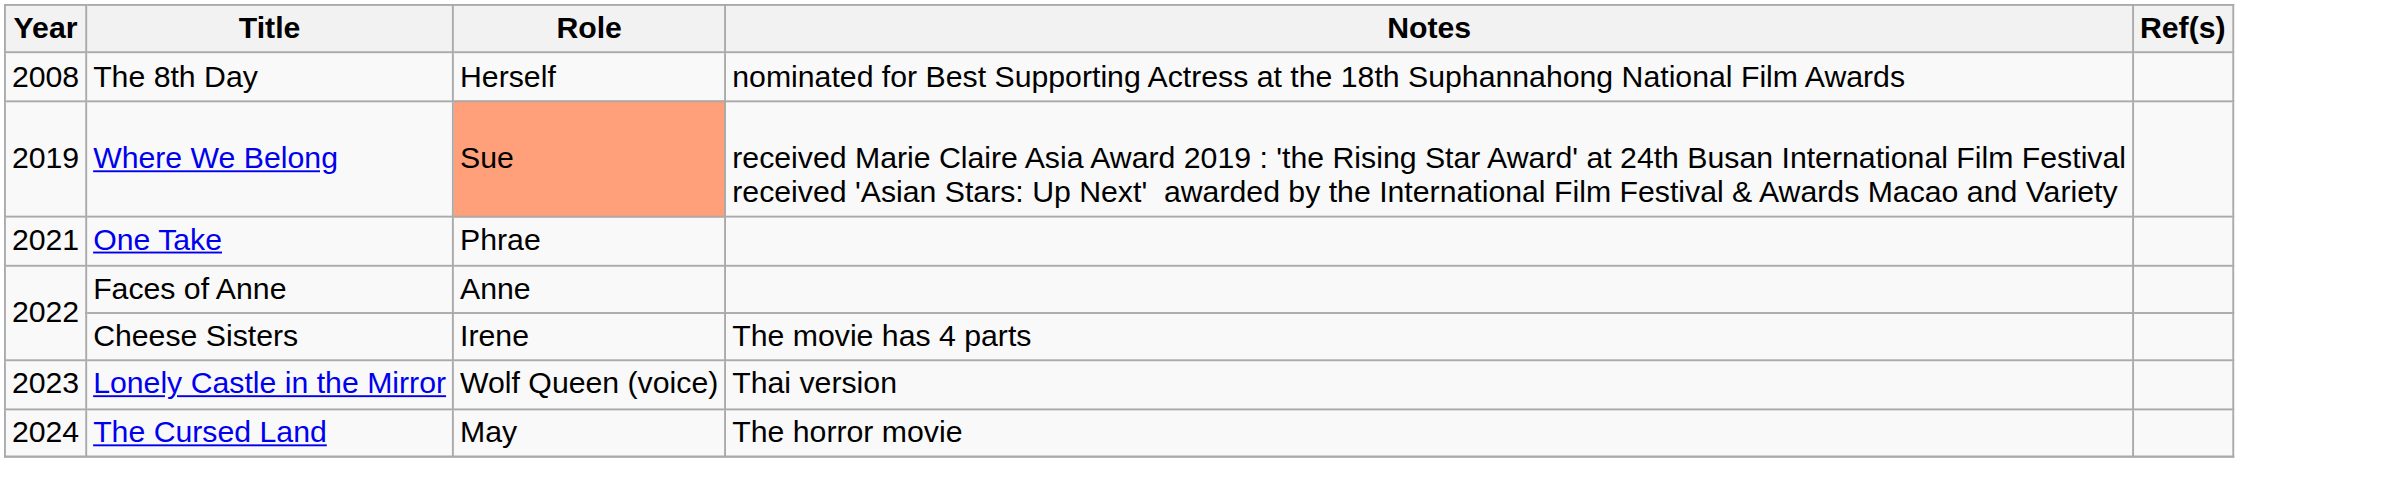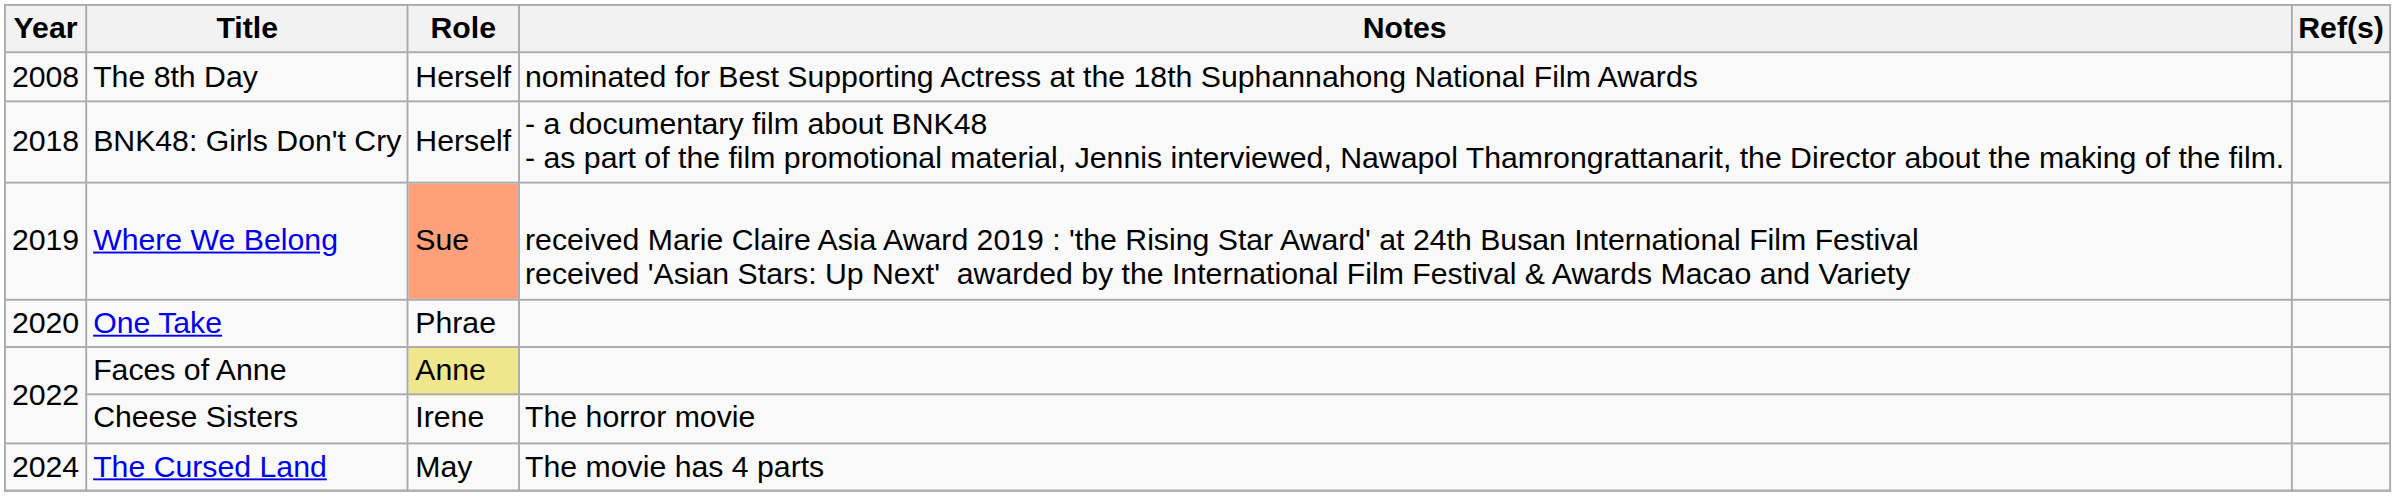+ row: 2018 | BNK48: Girls Don't Cry | Herself | - a documentary film about BNK48 - as part of the film promotional material, Jennis interviewed, Nawapol Thamrongrattanarit, the Director about the making of the film.
One Take | Year: 2021 -> 2020
Faces of Anne | Role: no background -> khaki background
Cheese Sisters | Notes: The movie has 4 parts -> The horror movie
- row: 2023 | Lonely Castle in the Mirror | Wolf Queen (voice) | Thai version
The Cursed Land | Notes: The horror movie -> The movie has 4 parts
